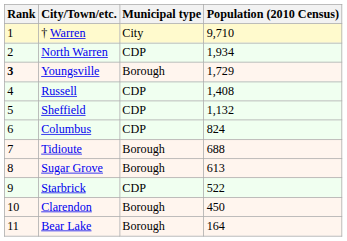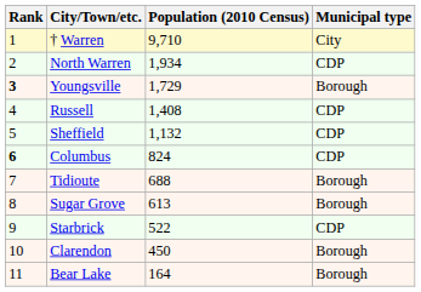columns swapped: Municipal type <-> Population (2010 Census)
Columbus | Rank: normal -> bold
